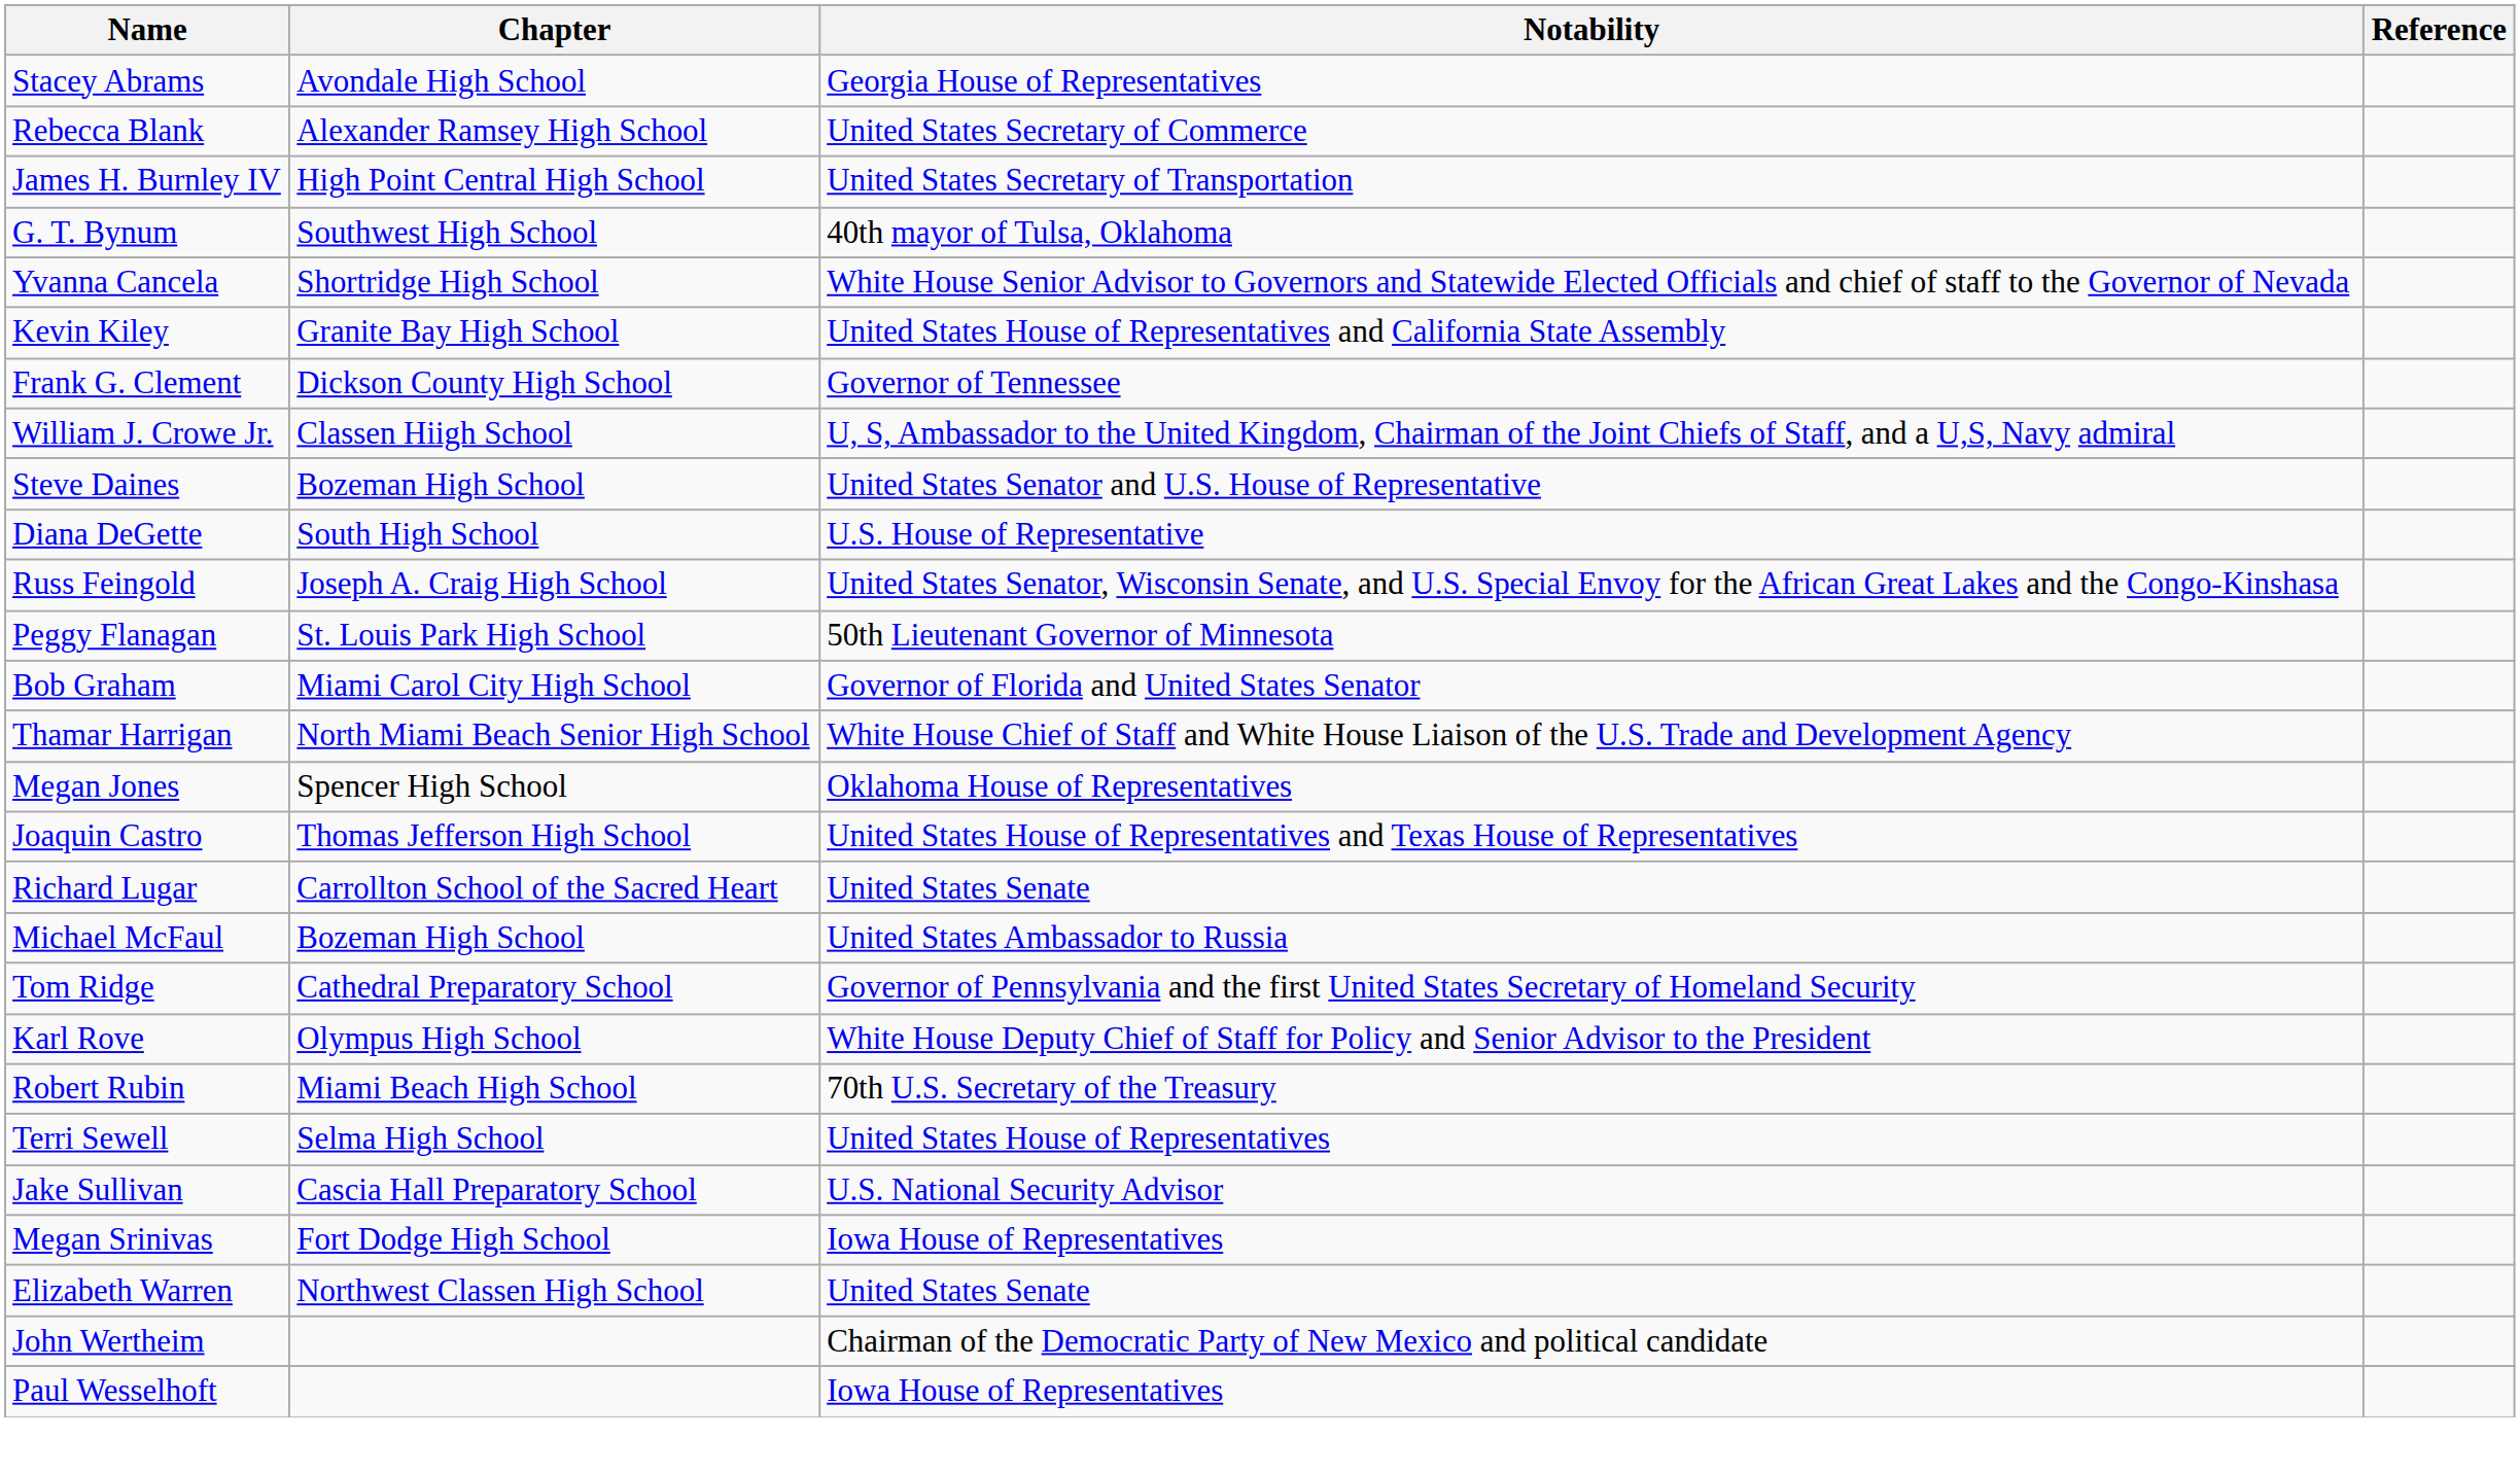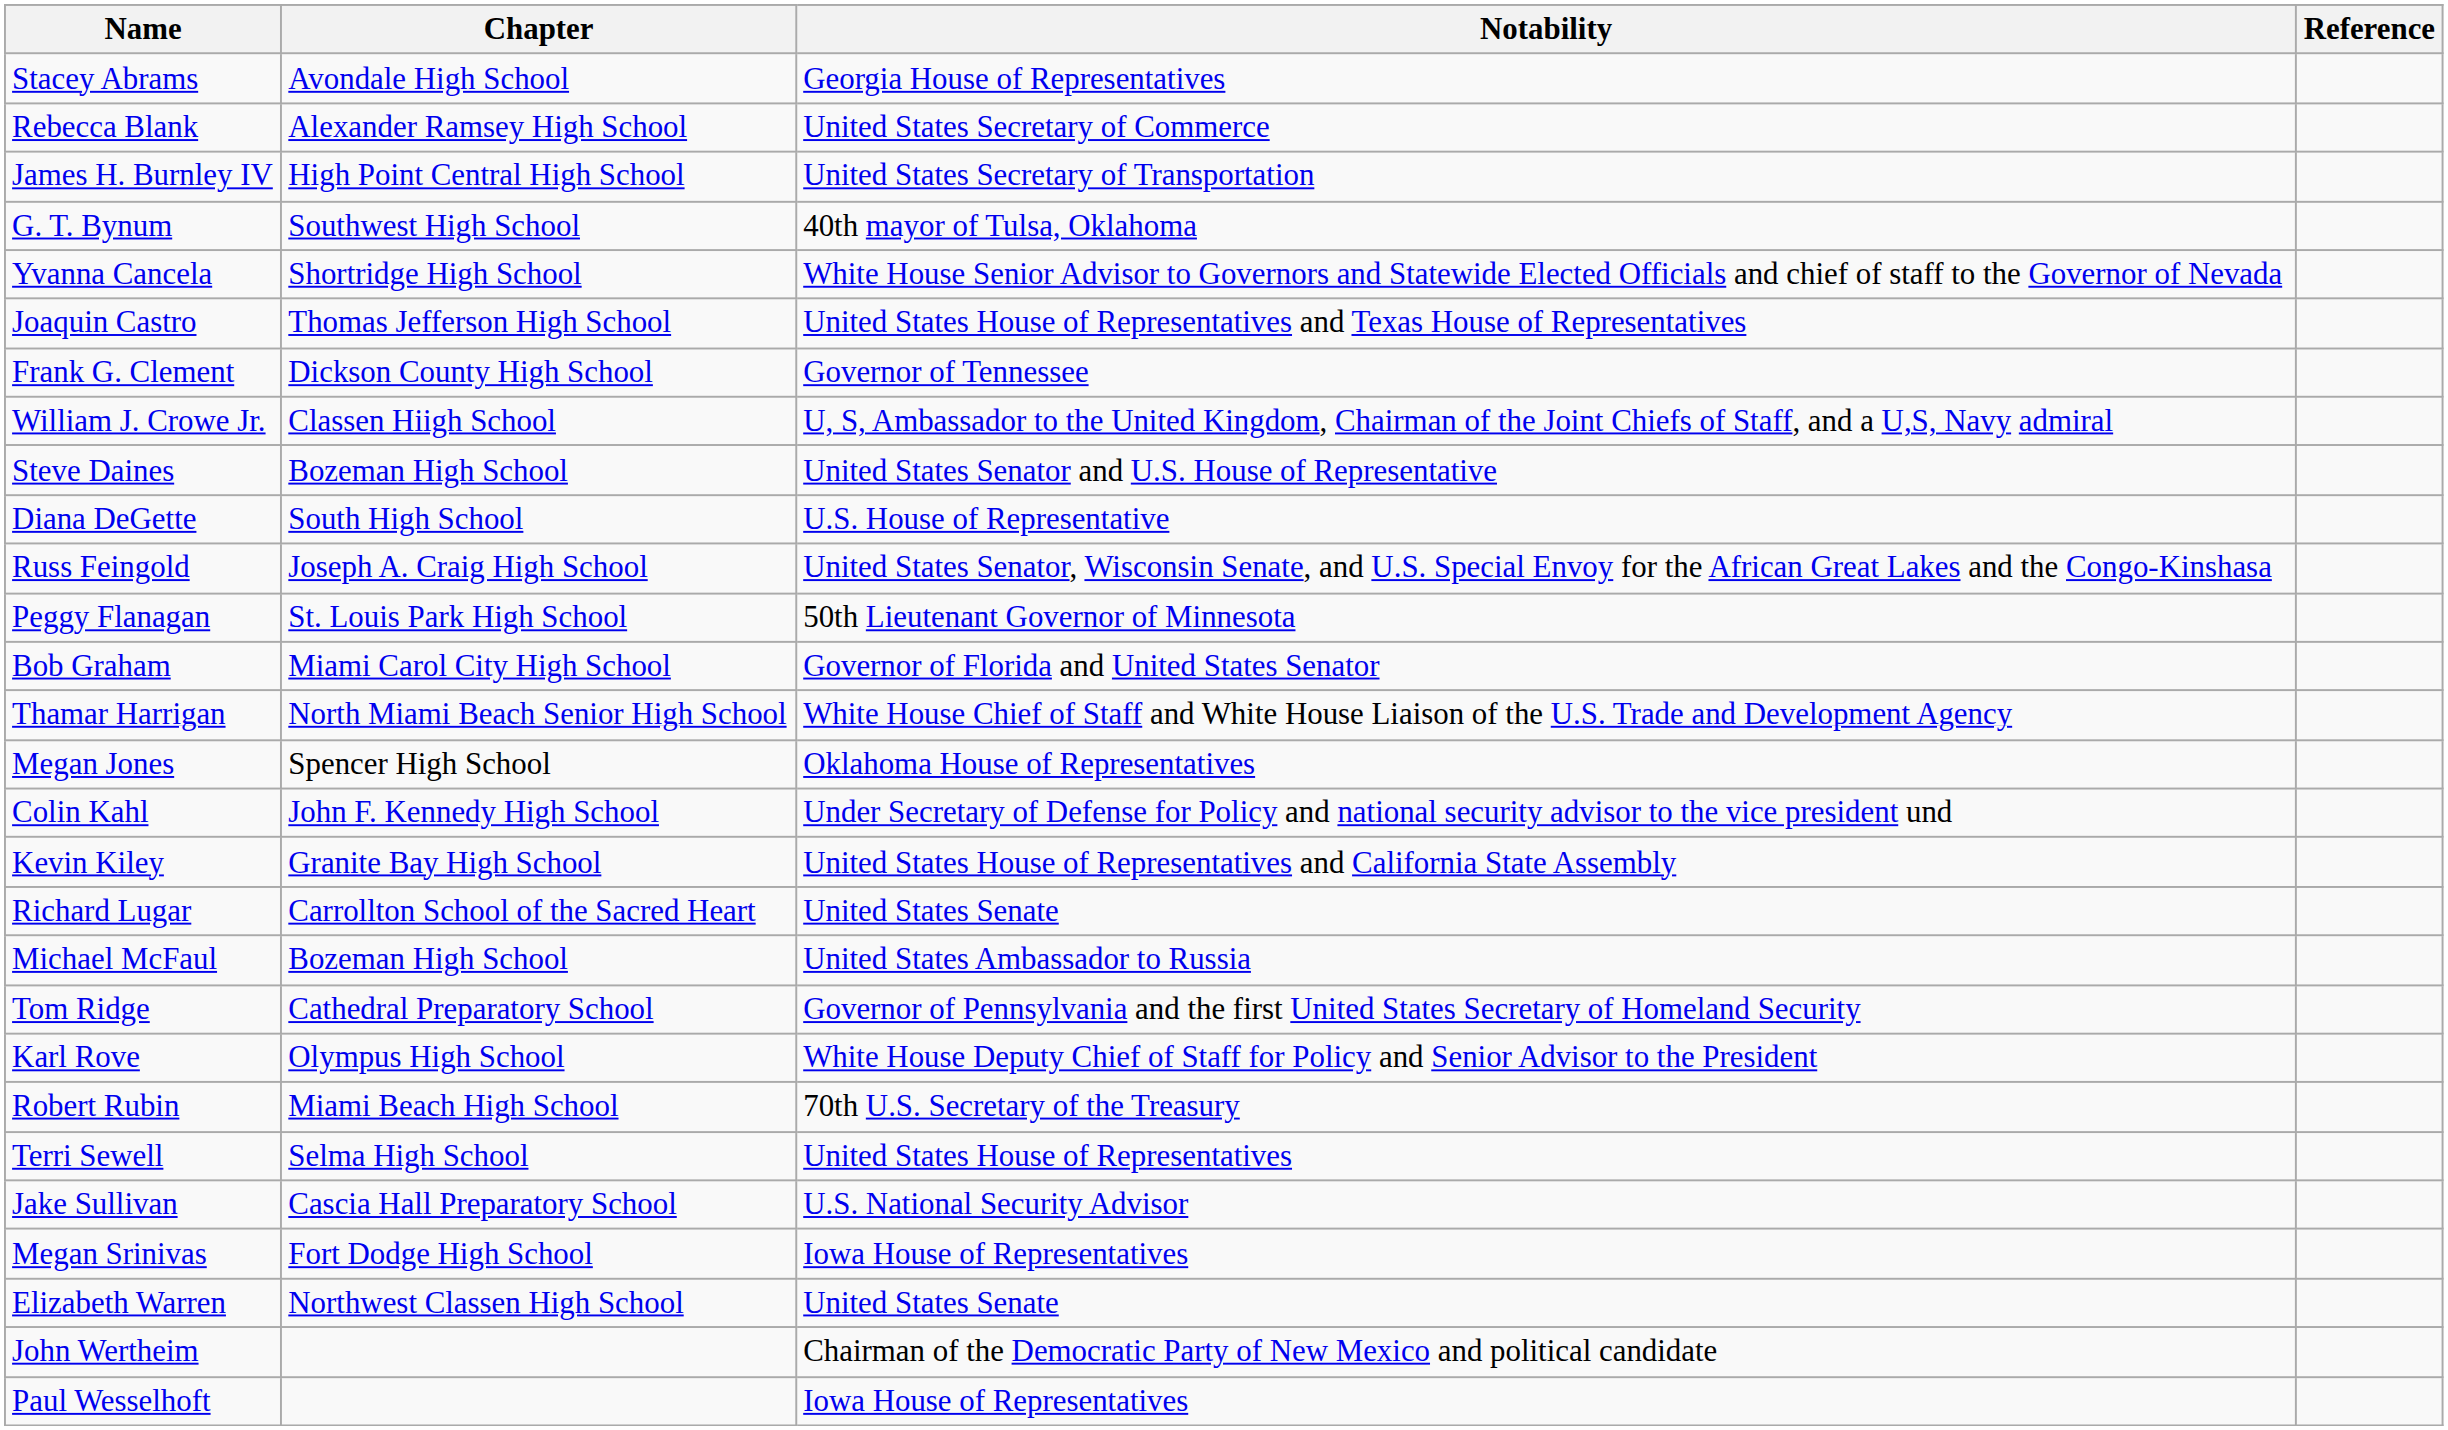rows swapped: Joaquin Castro <-> Kevin Kiley
+ row: Colin Kahl | John F. Kennedy High School | Under Secretary of Defense for Policy and national security advisor to the vice president und
